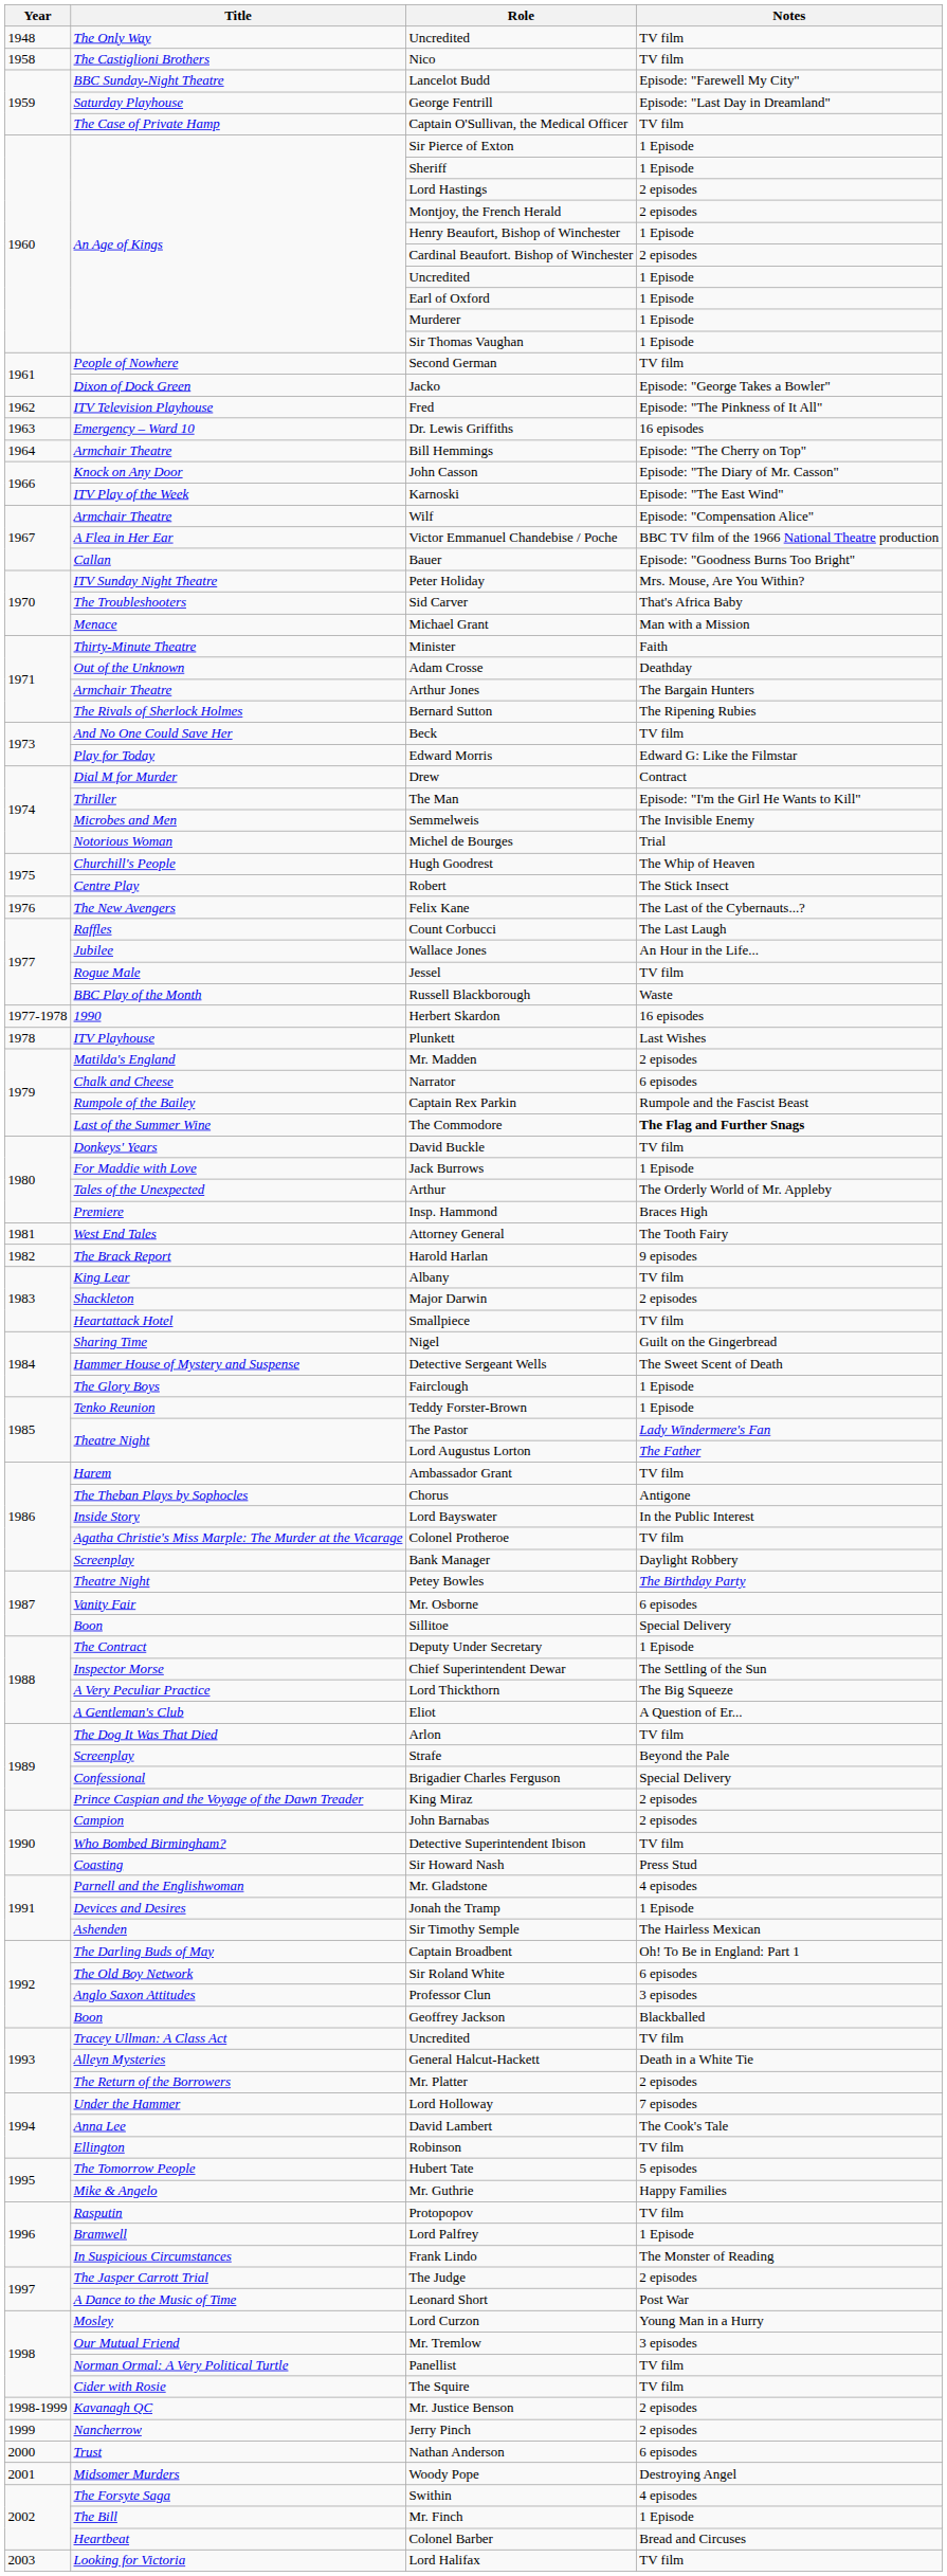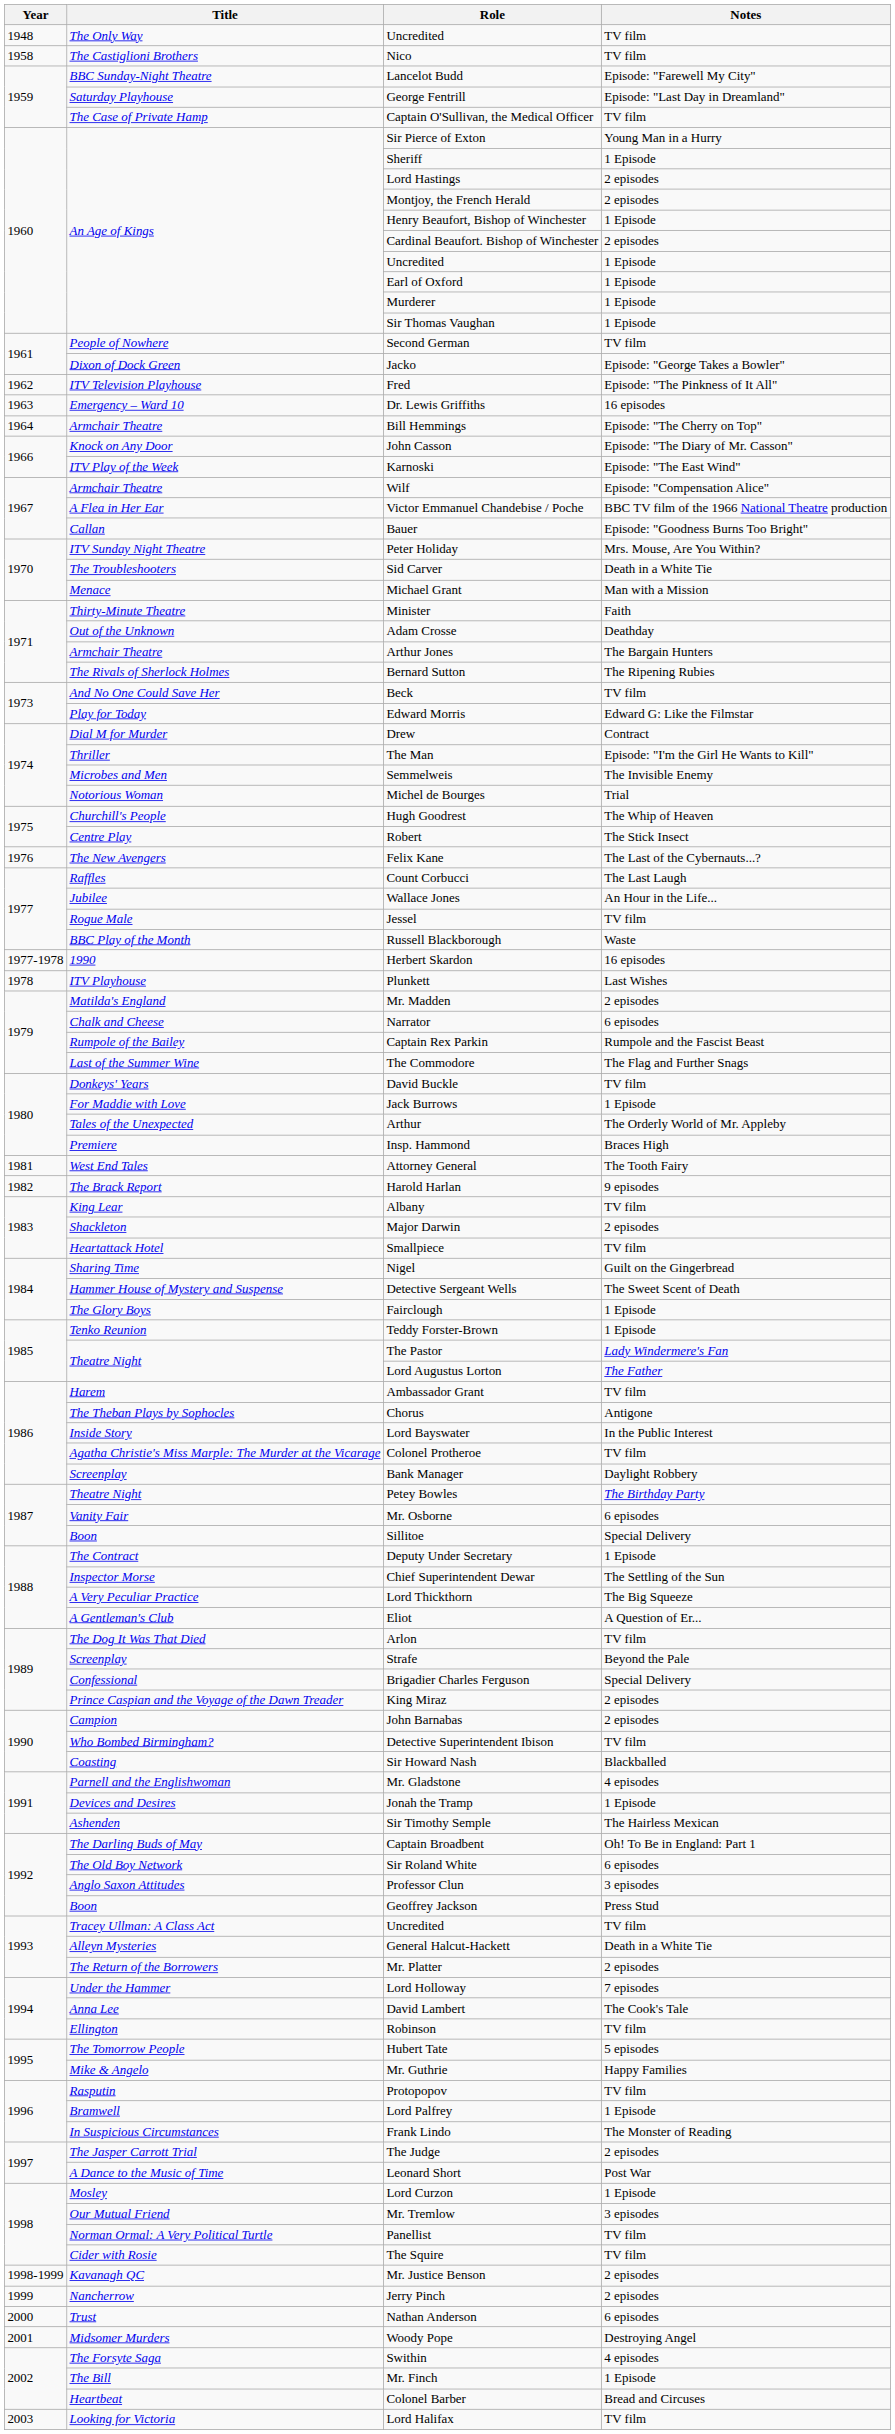Sir Pierce of Exton | Notes: 1 Episode -> Young Man in a Hurry
Sid Carver | Notes: That's Africa Baby -> Death in a White Tie
The Commodore | Notes: bold -> normal
Sir Howard Nash | Notes: Press Stud -> Blackballed
Geoffrey Jackson | Notes: Blackballed -> Press Stud
Lord Curzon | Notes: Young Man in a Hurry -> 1 Episode
